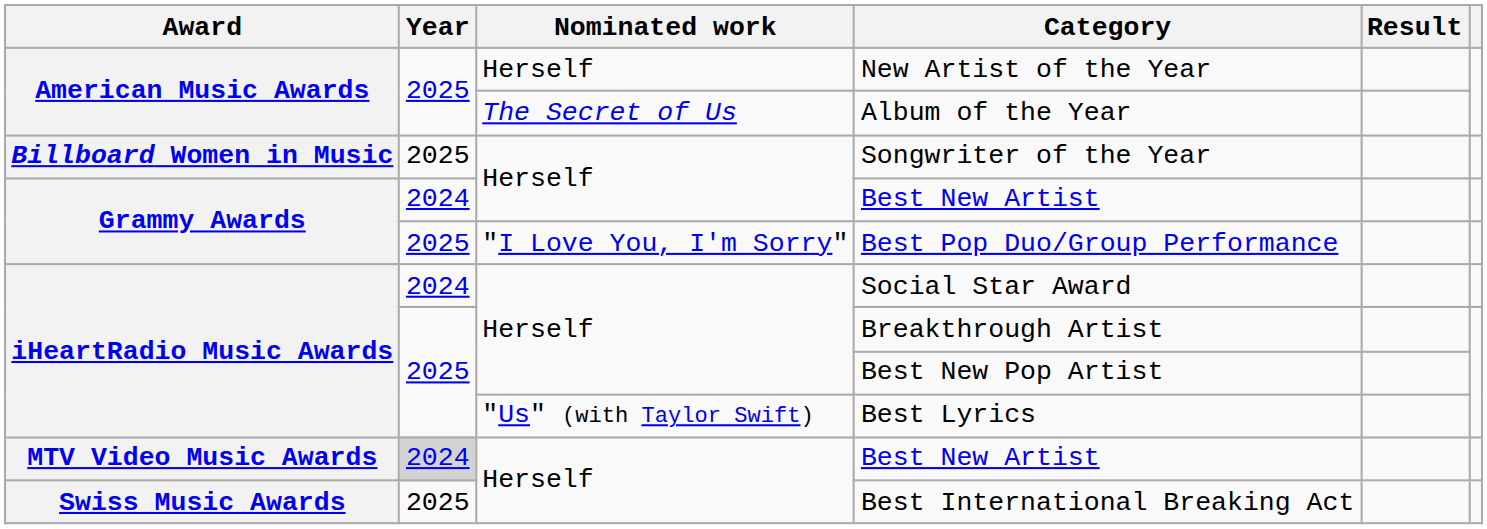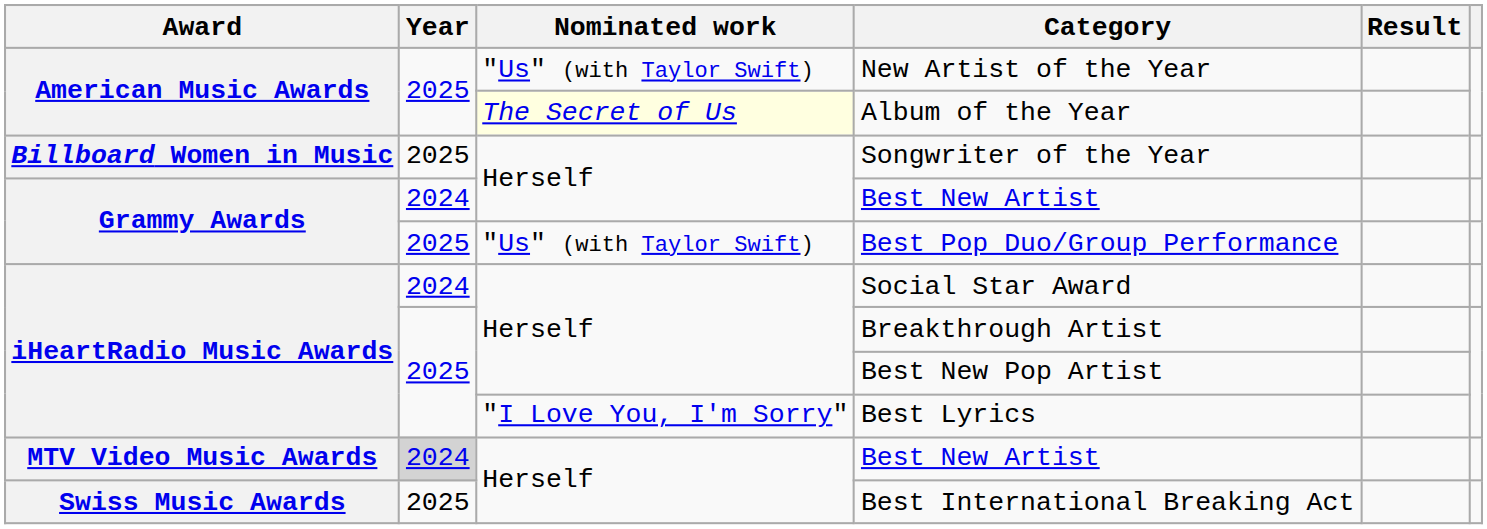New Artist of the Year | Nominated work: Herself -> "Us" (with Taylor Swift)
Album of the Year | Nominated work: no background -> lightyellow background
Best Pop Duo/Group Performance | Nominated work: "I Love You, I'm Sorry" -> "Us" (with Taylor Swift)
Best Lyrics | Nominated work: "Us" (with Taylor Swift) -> "I Love You, I'm Sorry"
